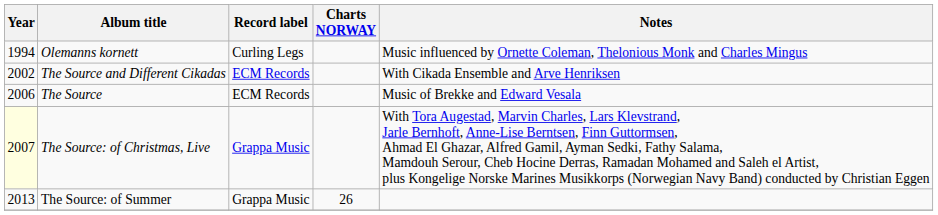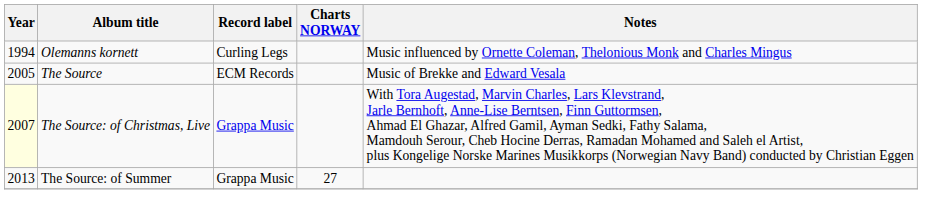- row: 2002 | The Source and Different Cikadas | ECM Records | With Cikada Ensemble and Arve Henriksen
The Source | Year: 2006 -> 2005
The Source: of Summer | Charts NORWAY: 26 -> 27
